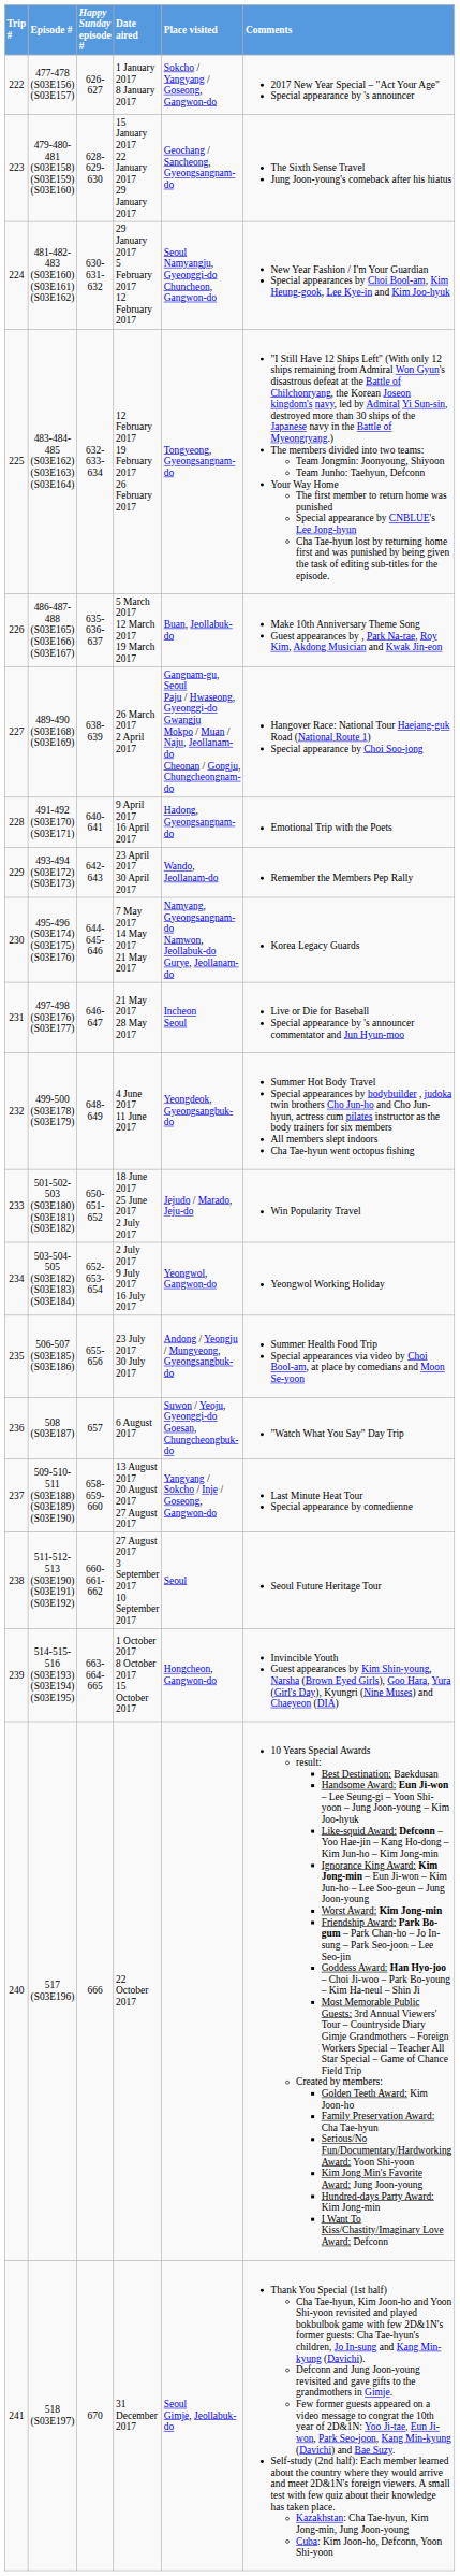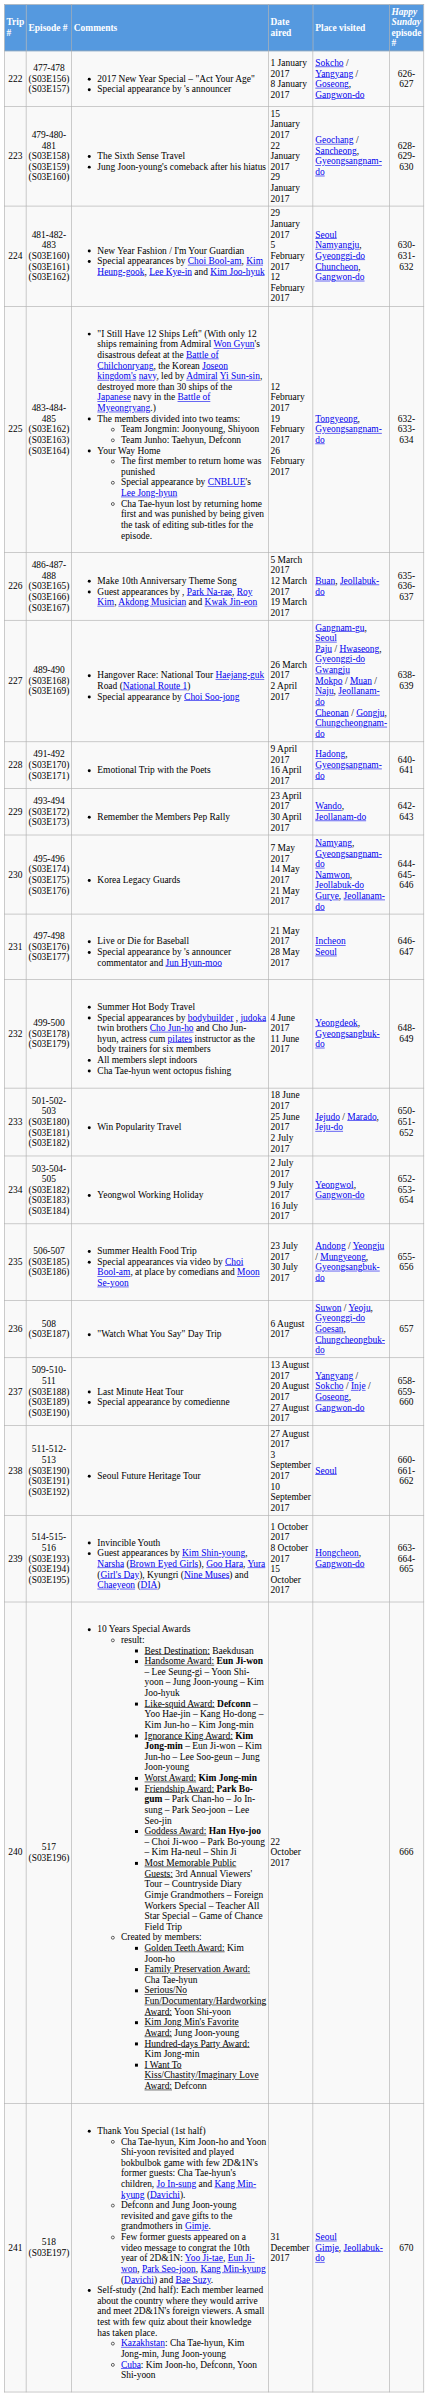columns swapped: Happy Sunday episode # <-> Comments
